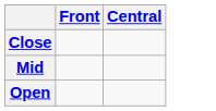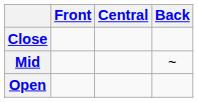+ column: Back | ~
